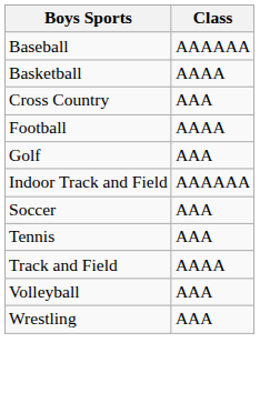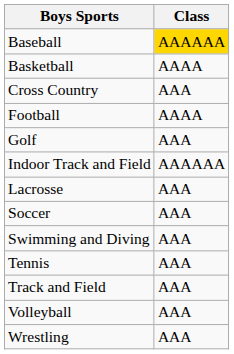Baseball | Class: no background -> gold background
+ row: Lacrosse | AAA
+ row: Swimming and Diving | AAA
Track and Field | Class: AAAA -> AAA
